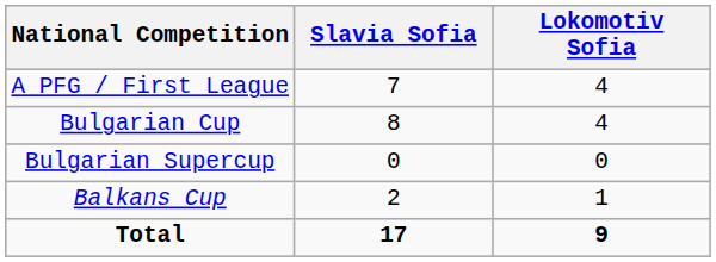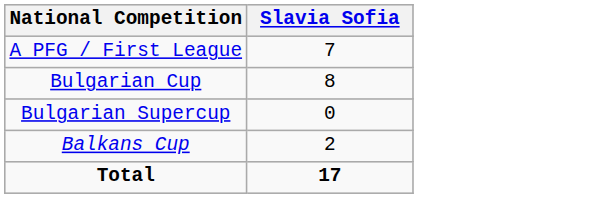- column: Lokomotiv Sofia | 4 | 4 | 0 | 1 | 9
